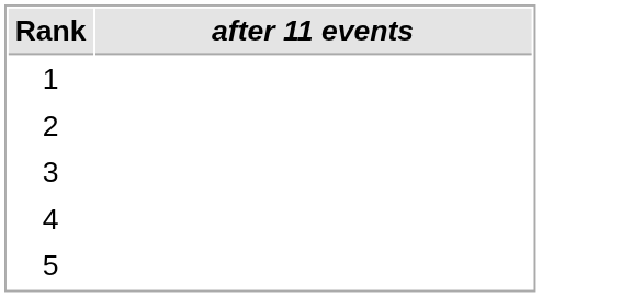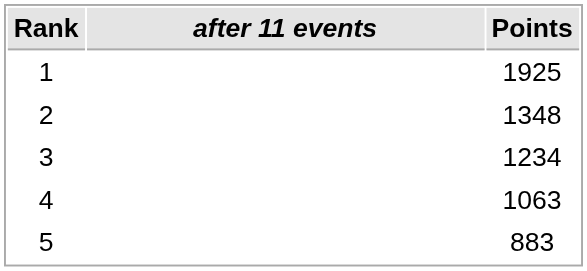+ column: Points | 1925 | 1348 | 1234 | 1063 | 883
